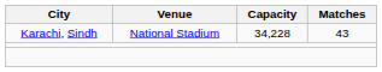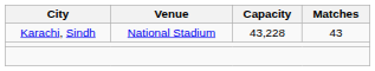Karachi, Sindh | Capacity: 34,228 -> 43,228
